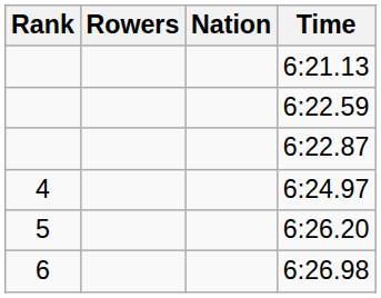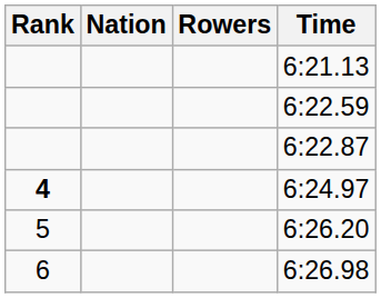columns swapped: Rowers <-> Nation
6:24.97 | Rank: normal -> bold
